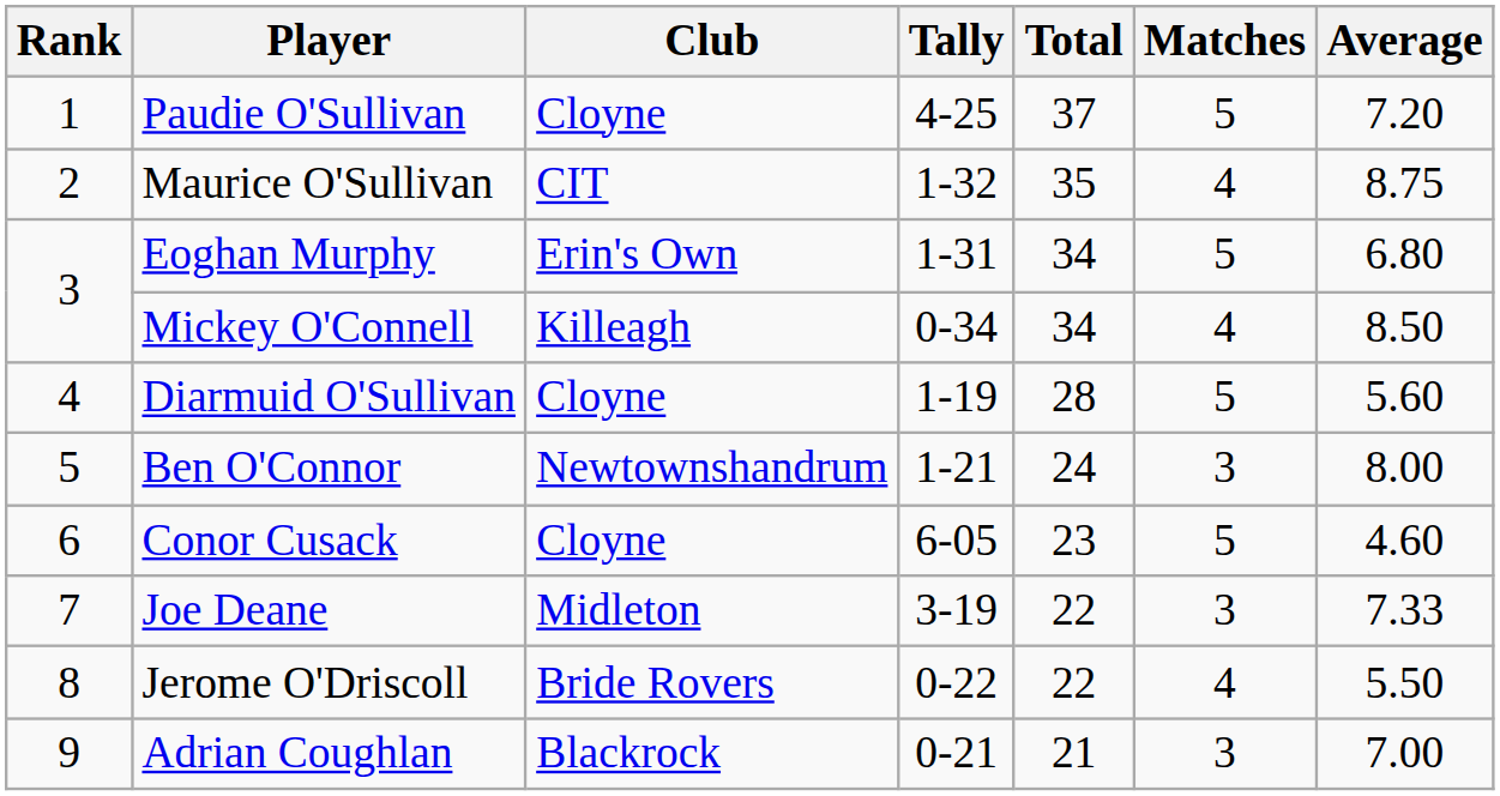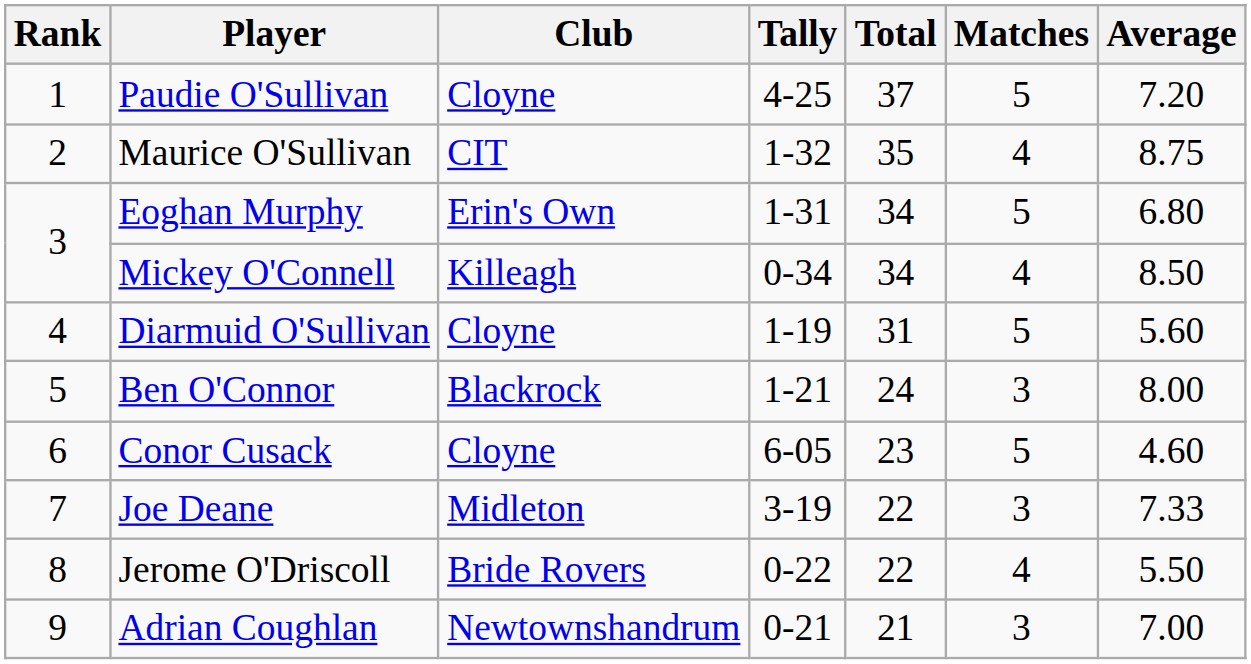Diarmuid O'Sullivan | Total: 28 -> 31
Ben O'Connor | Club: Newtownshandrum -> Blackrock
Adrian Coughlan | Club: Blackrock -> Newtownshandrum
